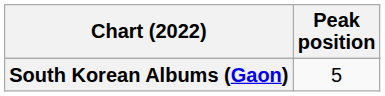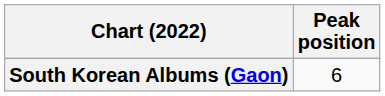South Korean Albums (Gaon) | Peak position: 5 -> 6
